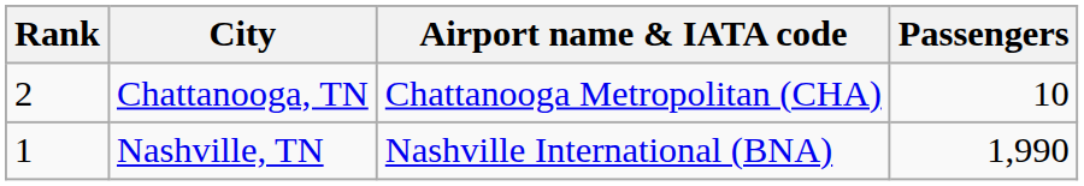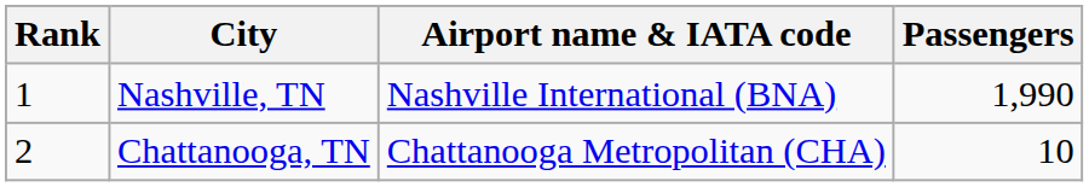rows swapped: Nashville, TN <-> Chattanooga, TN
